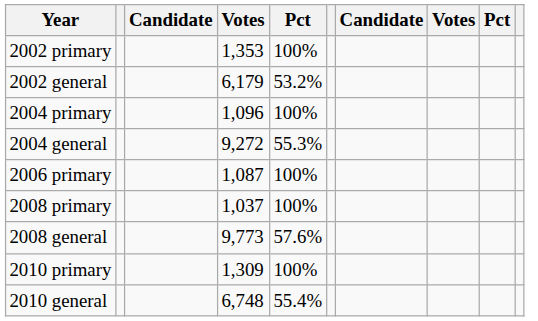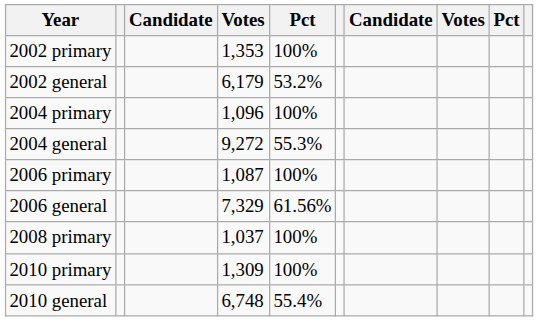+ row: 2006 general | 7,329 | 61.56%
- row: 2008 general | 9,773 | 57.6%
